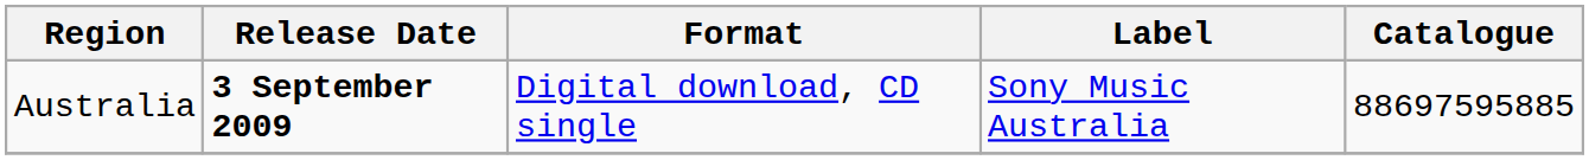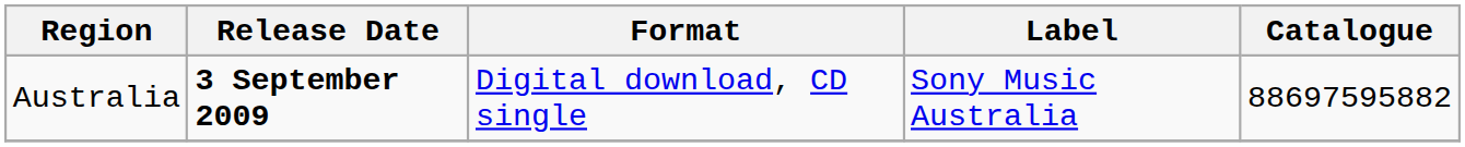Australia | Catalogue: 88697595885 -> 88697595882
